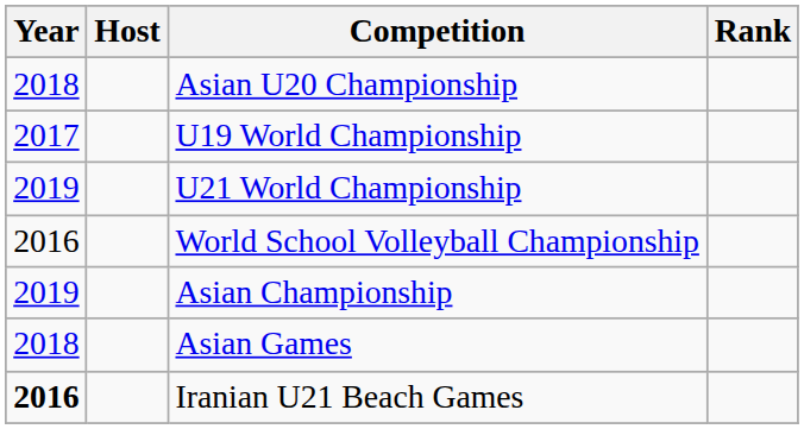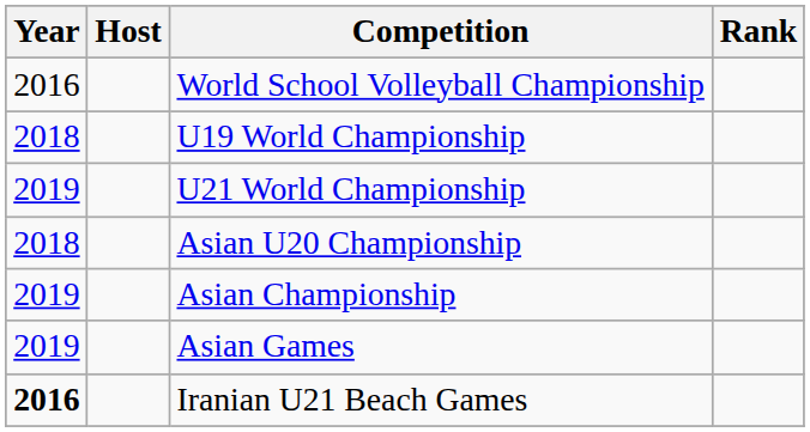rows swapped: World School Volleyball Championship <-> Asian U20 Championship
U19 World Championship | Year: 2017 -> 2018
Asian Games | Year: 2018 -> 2019
